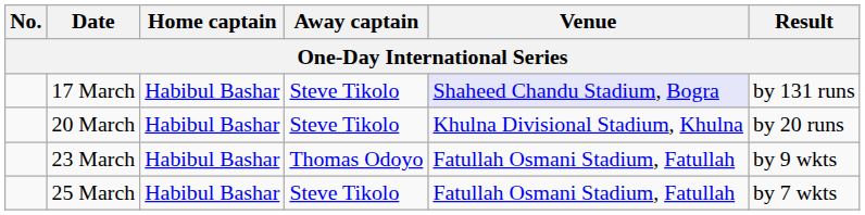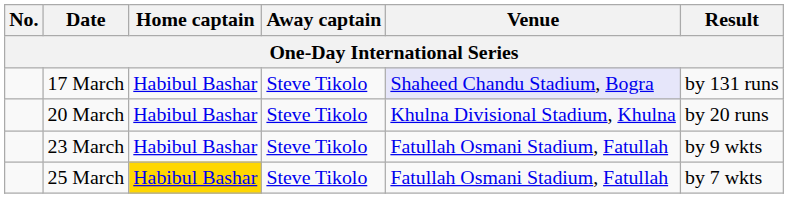23 March | Away captain: Thomas Odoyo -> Steve Tikolo
25 March | Home captain: no background -> gold background
